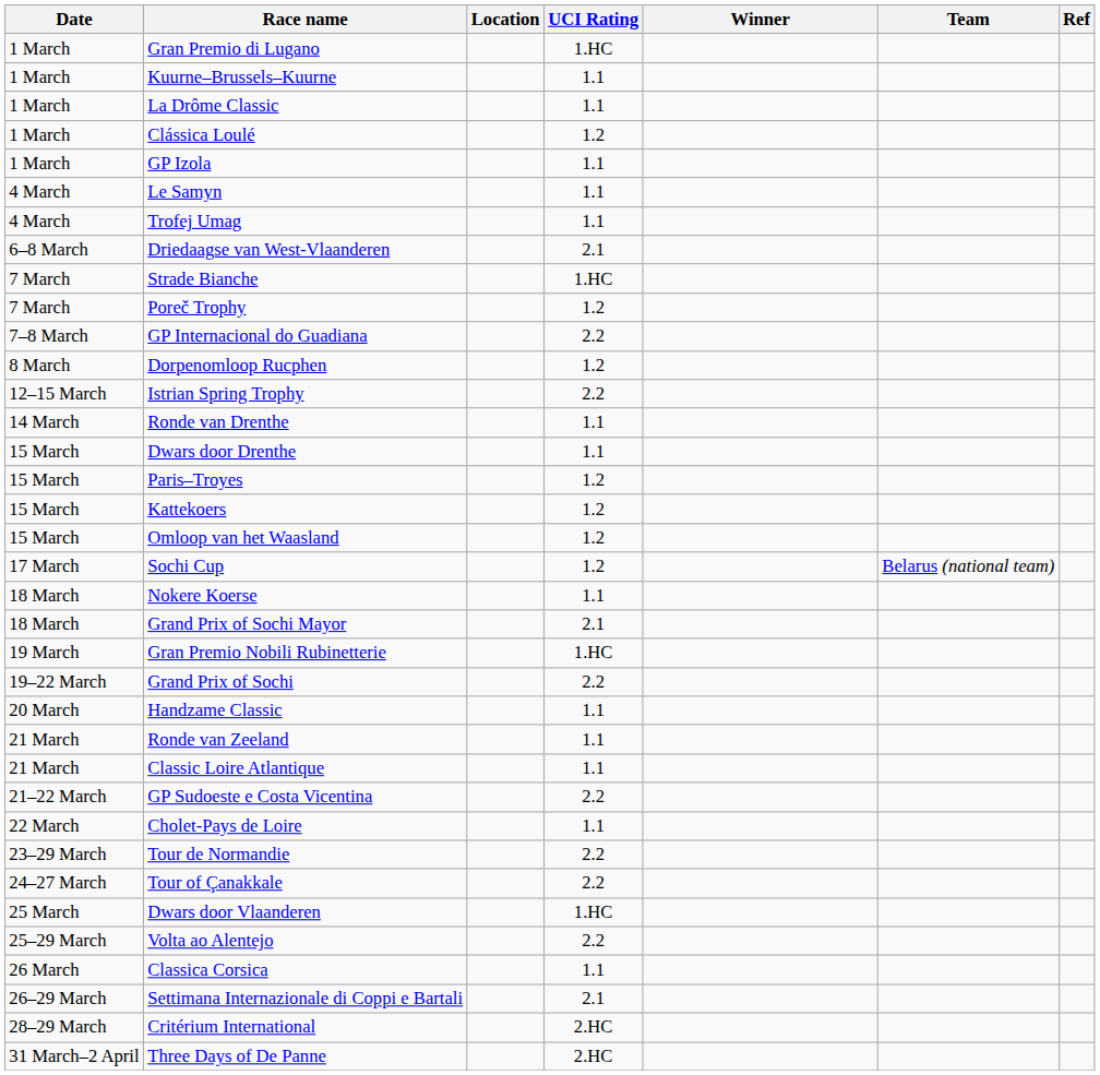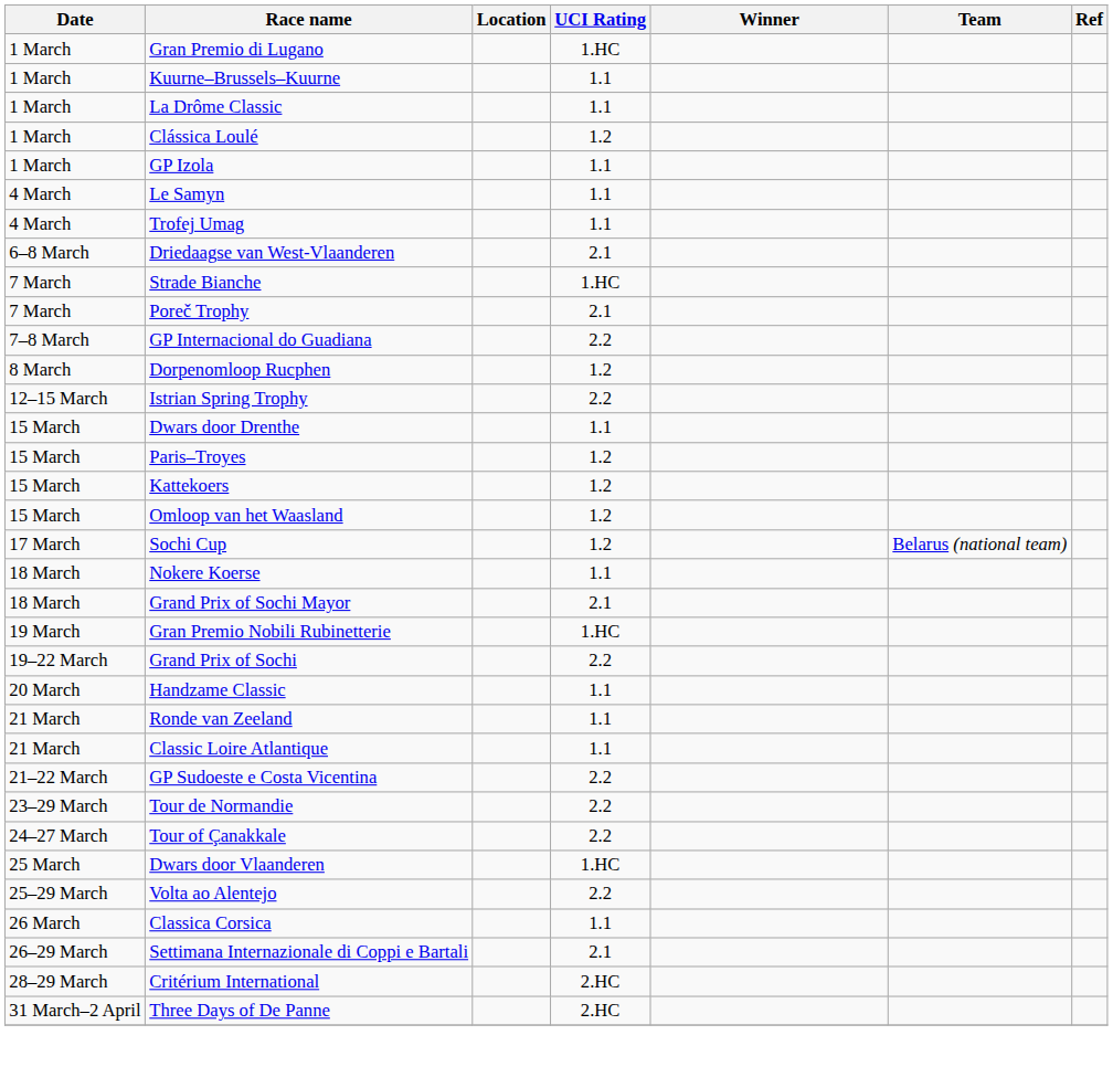Poreč Trophy | UCI Rating: 1.2 -> 2.1
- row: 14 March | Ronde van Drenthe | 1.1
- row: 22 March | Cholet-Pays de Loire | 1.1
